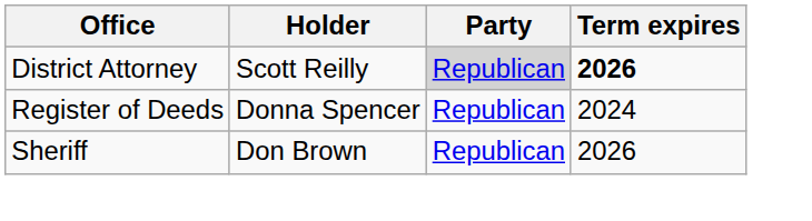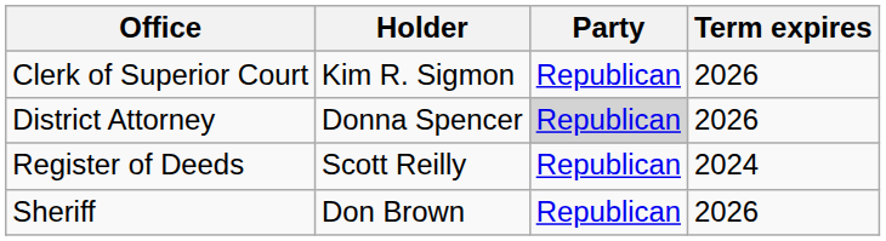+ row: Clerk of Superior Court | Kim R. Sigmon | Republican | 2026
District Attorney | Holder: Scott Reilly -> Donna Spencer
District Attorney | Term expires: bold -> normal
Register of Deeds | Holder: Donna Spencer -> Scott Reilly
